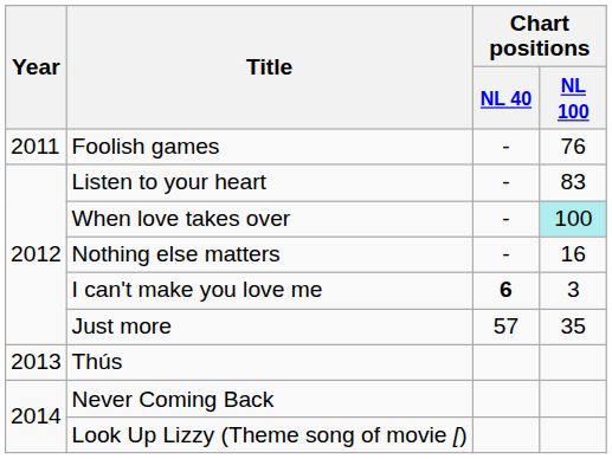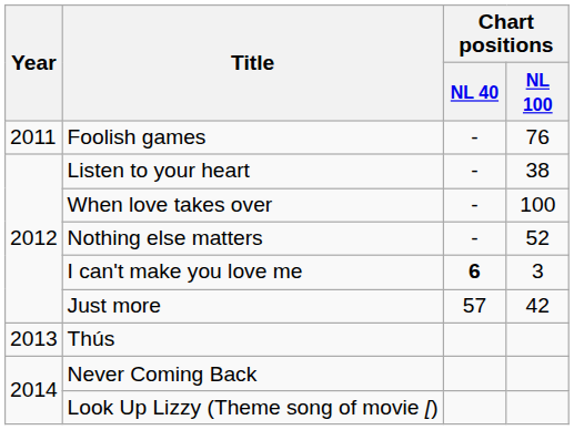Listen to your heart | Chart positions / NL 100: 83 -> 38
When love takes over | Chart positions / NL 100: paleturquoise background -> no background
Nothing else matters | Chart positions / NL 100: 16 -> 52
Just more | Chart positions / NL 100: 35 -> 42
